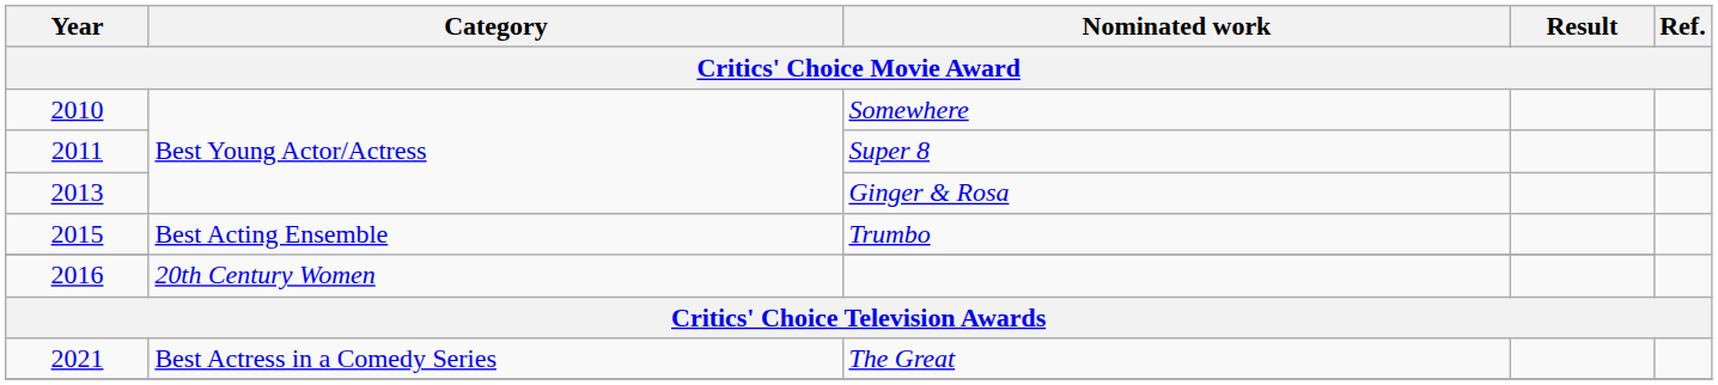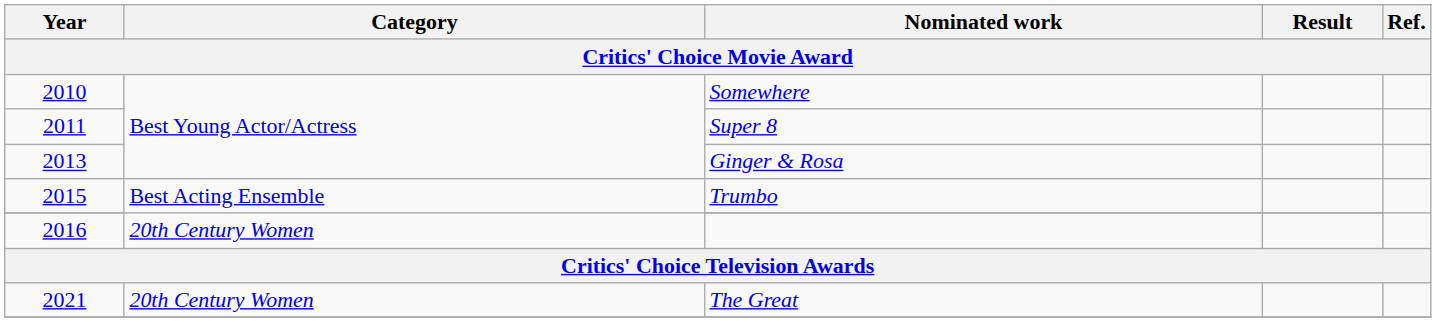The Great | Category: Best Actress in a Comedy Series -> 20th Century Women
